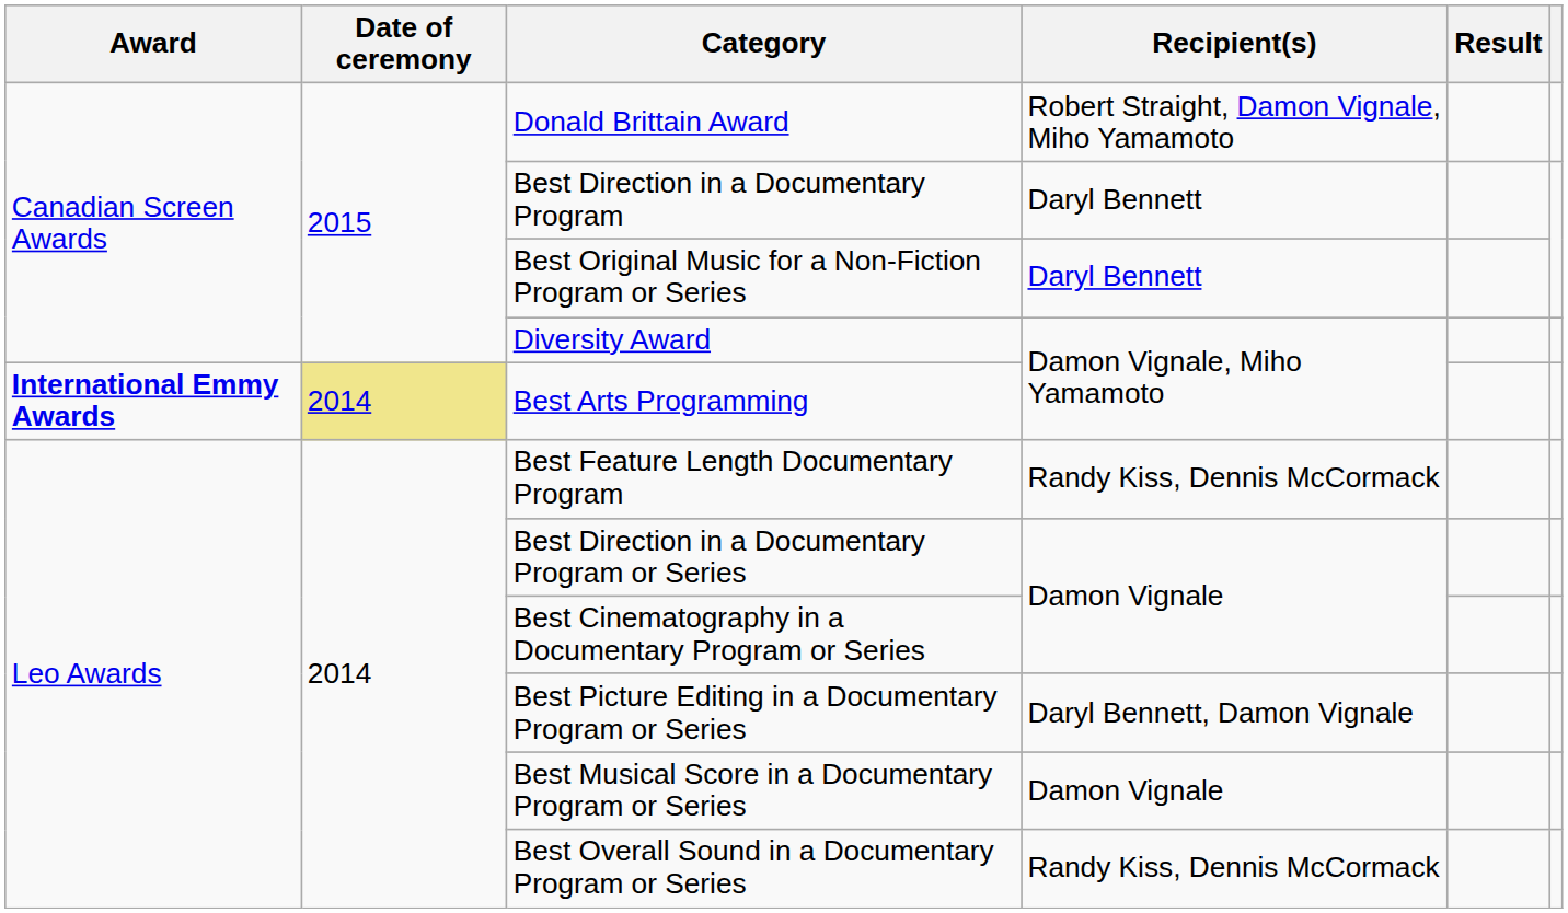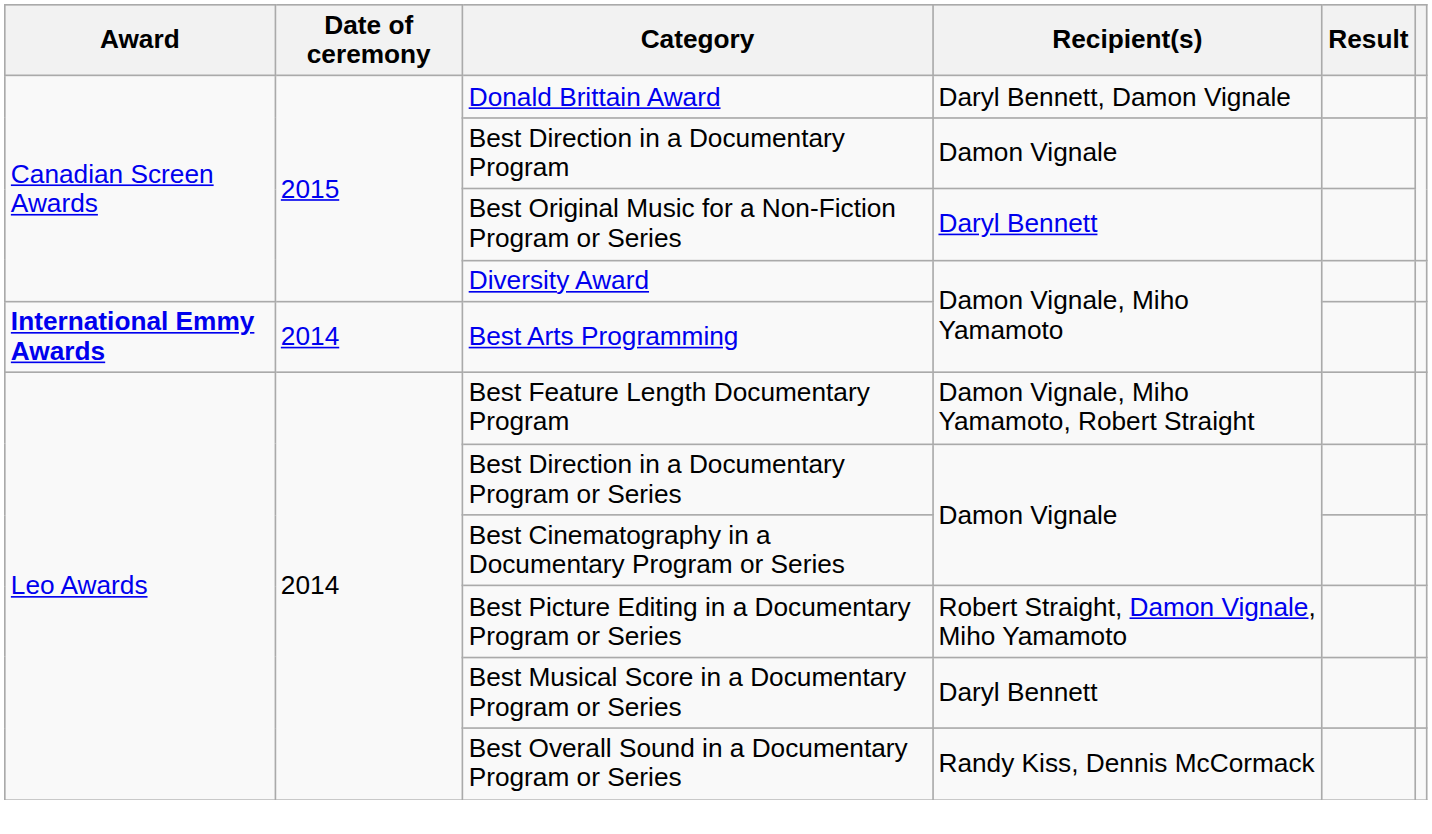Donald Brittain Award | Recipient(s): Robert Straight, Damon Vignale, Miho Yamamoto -> Daryl Bennett, Damon Vignale
Best Direction in a Documentary Program | Recipient(s): Daryl Bennett -> Damon Vignale
Best Arts Programming | Date of ceremony: khaki background -> no background
Best Feature Length Documentary Program | Recipient(s): Randy Kiss, Dennis McCormack -> Damon Vignale, Miho Yamamoto, Robert Straight
Best Picture Editing in a Documentary Program or Series | Recipient(s): Daryl Bennett, Damon Vignale -> Robert Straight, Damon Vignale, Miho Yamamoto
Best Musical Score in a Documentary Program or Series | Recipient(s): Damon Vignale -> Daryl Bennett
